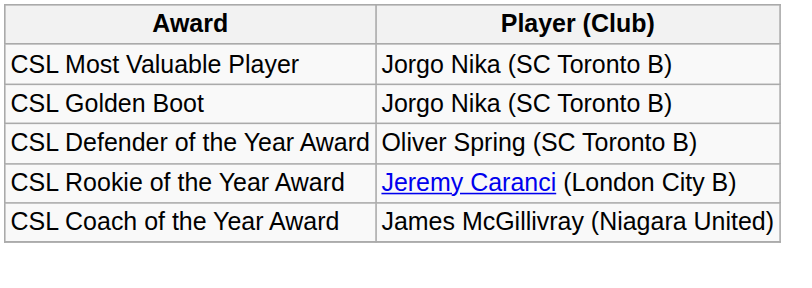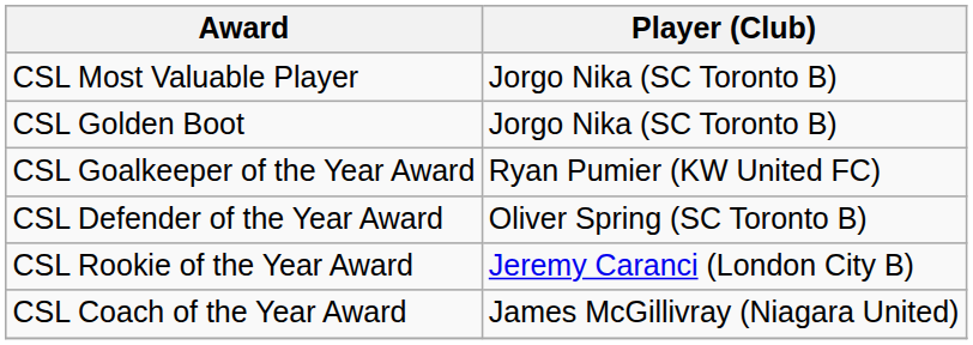+ row: CSL Goalkeeper of the Year Award | Ryan Pumier (KW United FC)
